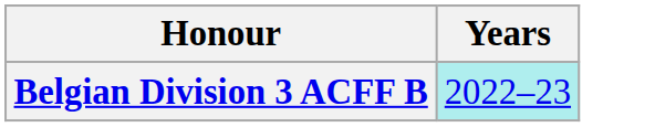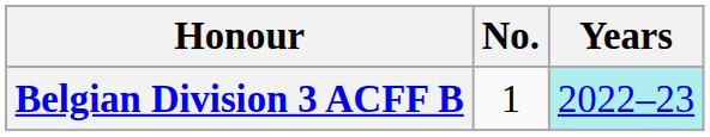+ column: No. | 1
